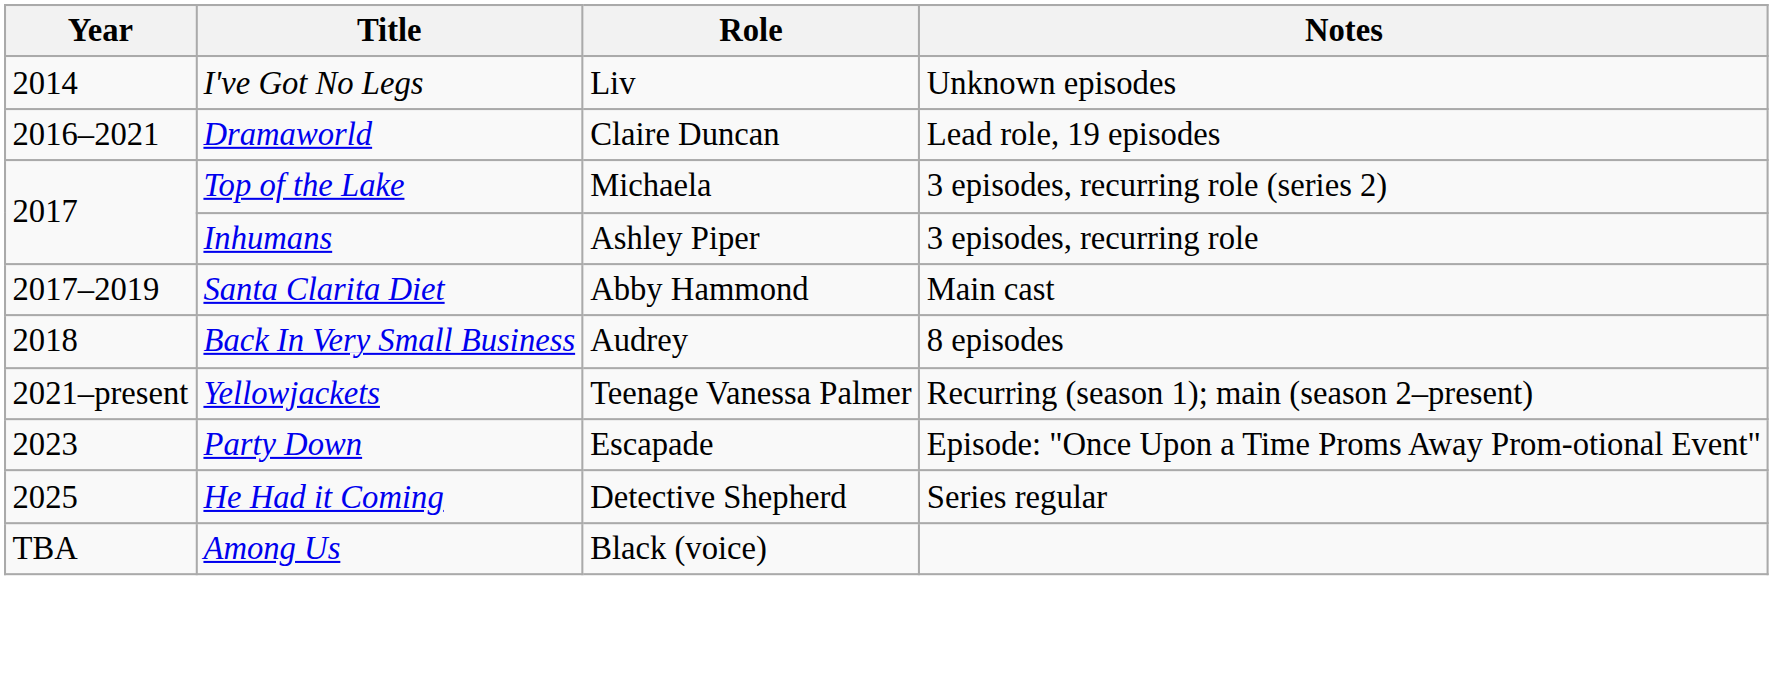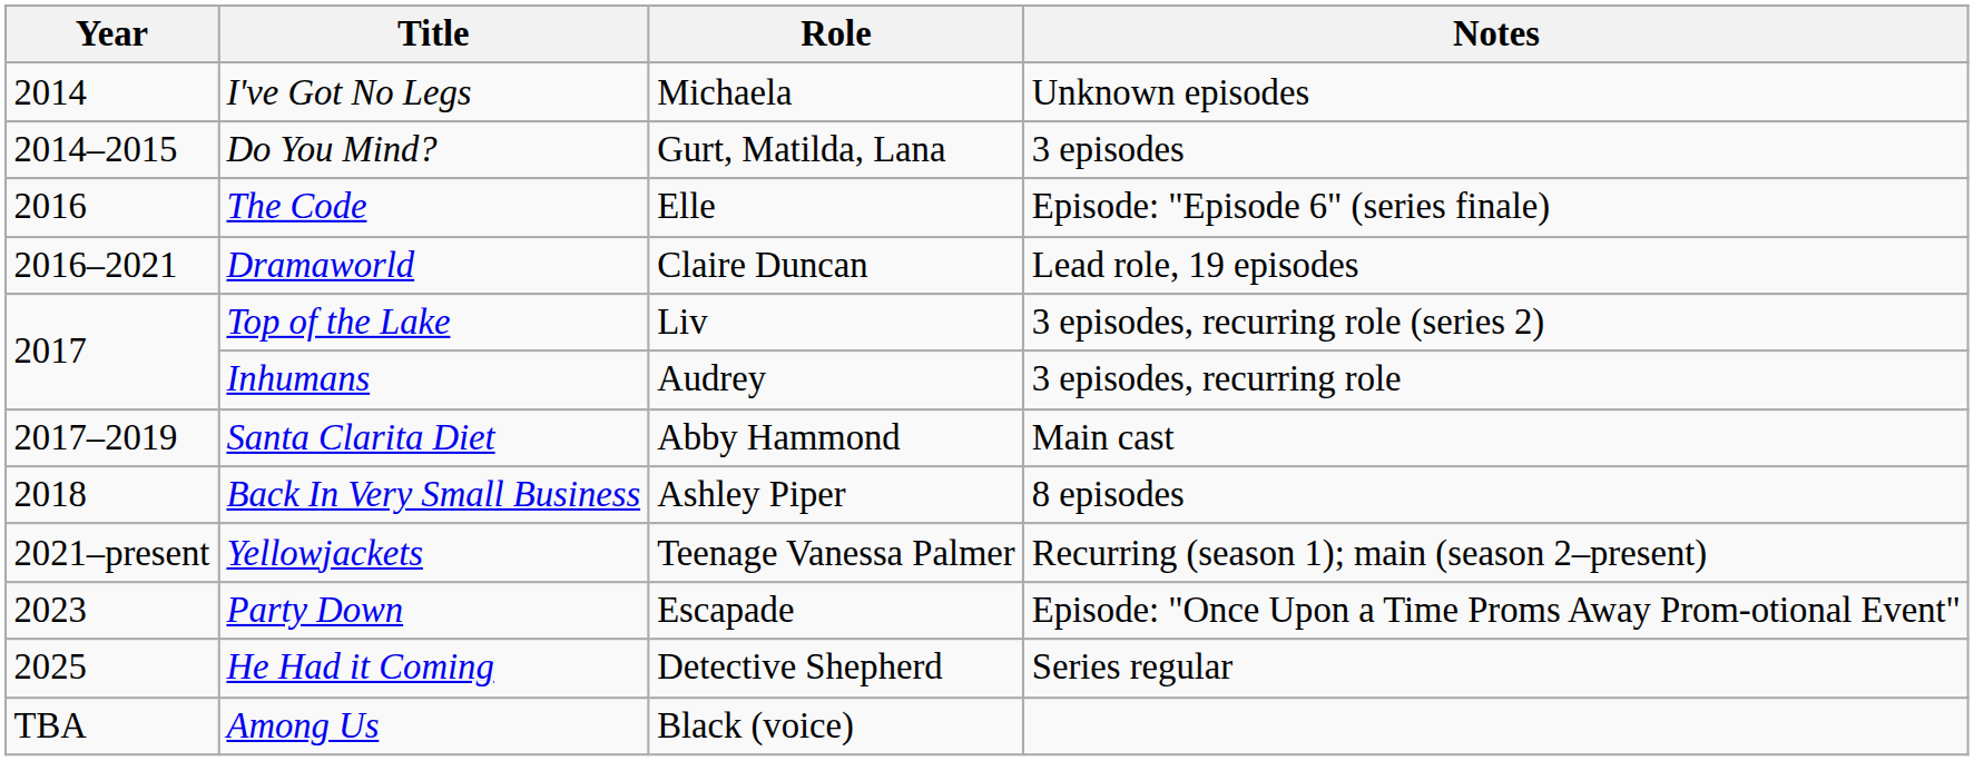I've Got No Legs | Role: Liv -> Michaela
+ row: 2014–2015 | Do You Mind? | Gurt, Matilda, Lana | 3 episodes
+ row: 2016 | The Code | Elle | Episode: "Episode 6" (series finale)
Top of the Lake | Role: Michaela -> Liv
Inhumans | Role: Ashley Piper -> Audrey
Back In Very Small Business | Role: Audrey -> Ashley Piper
